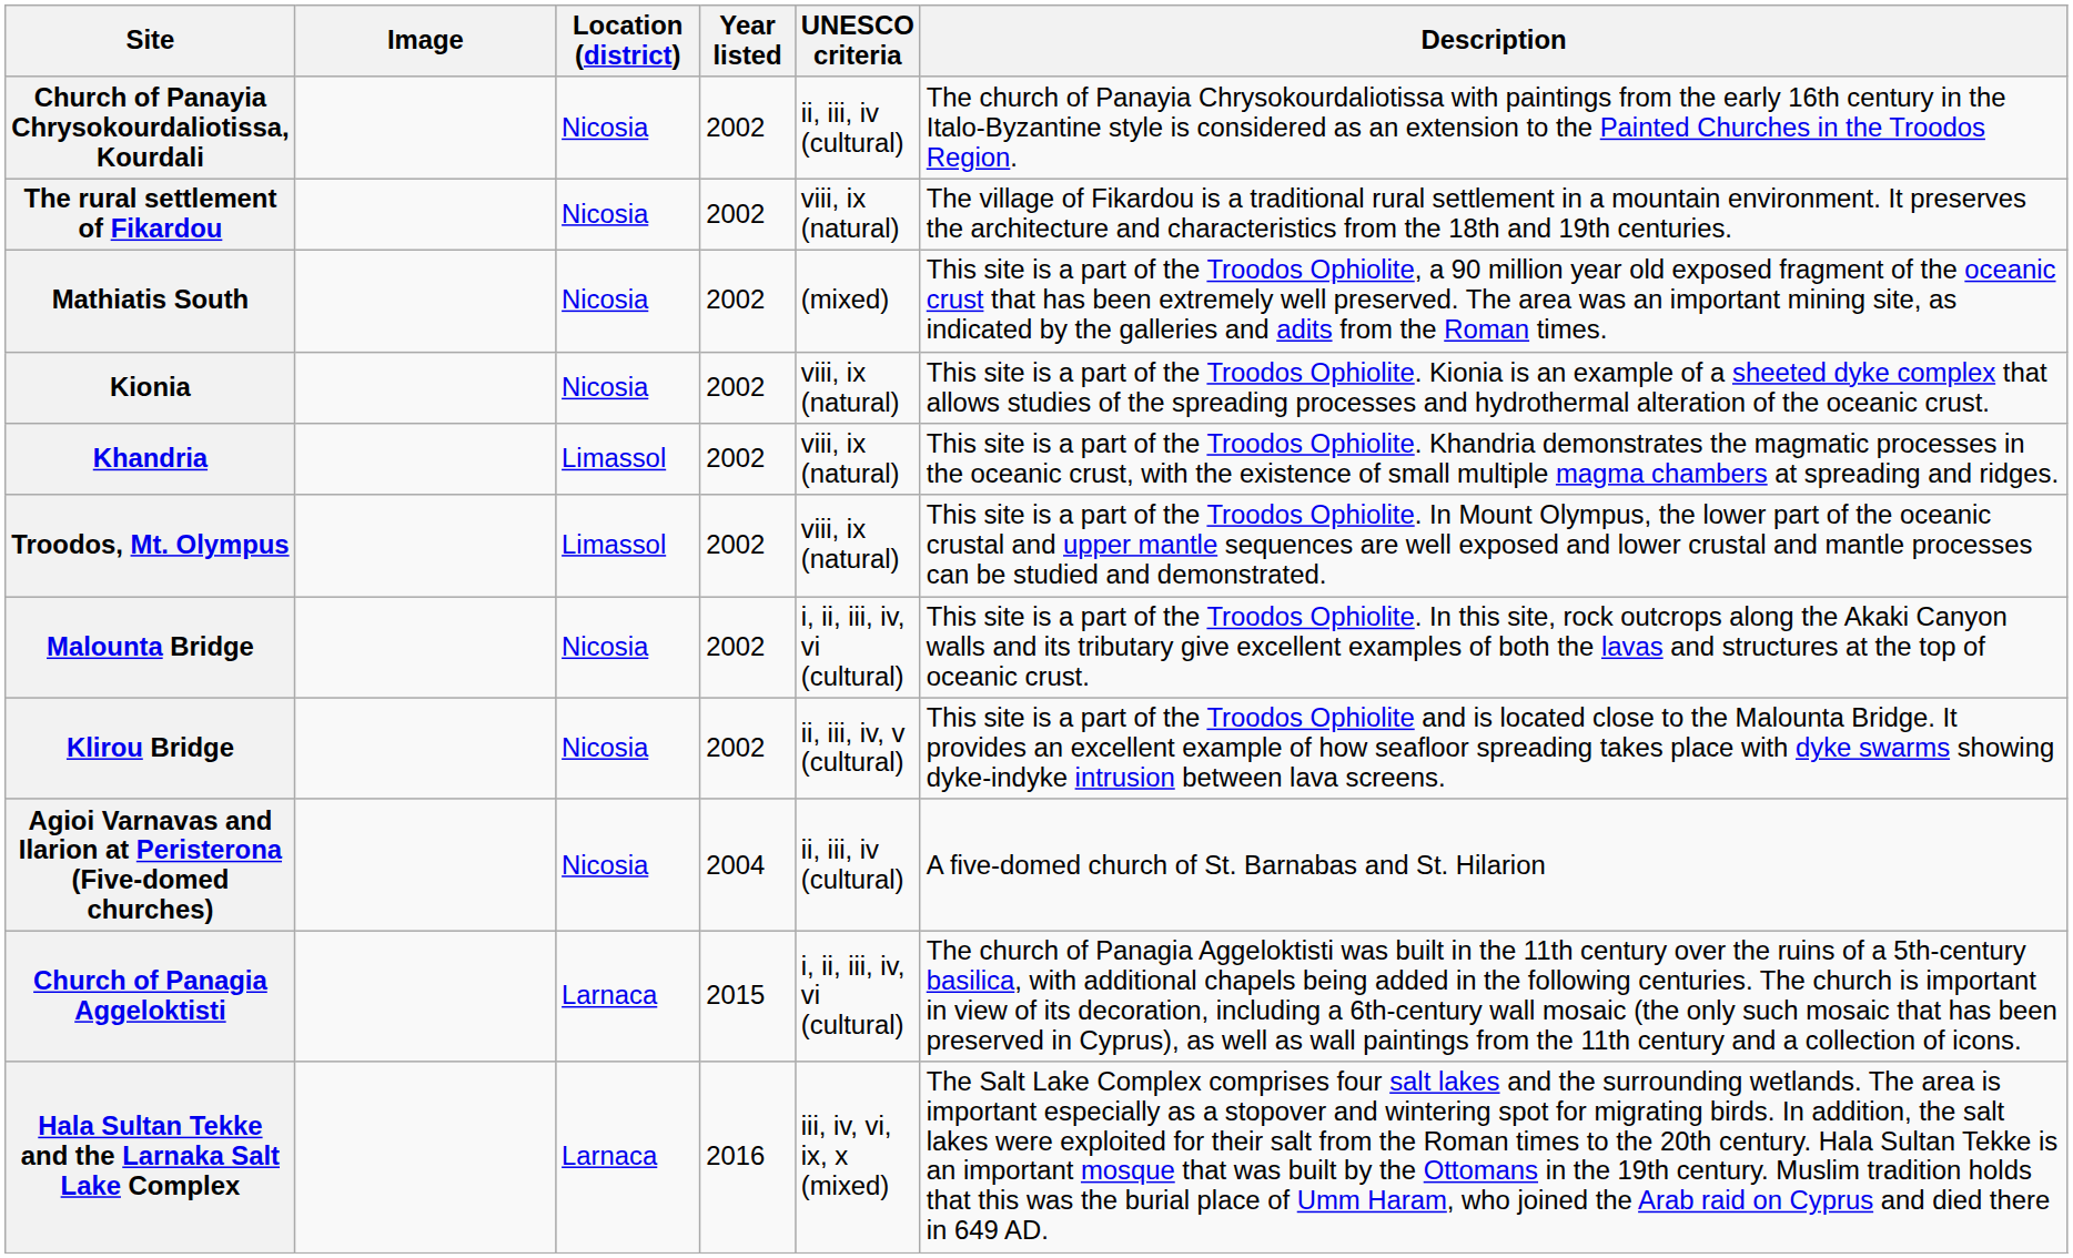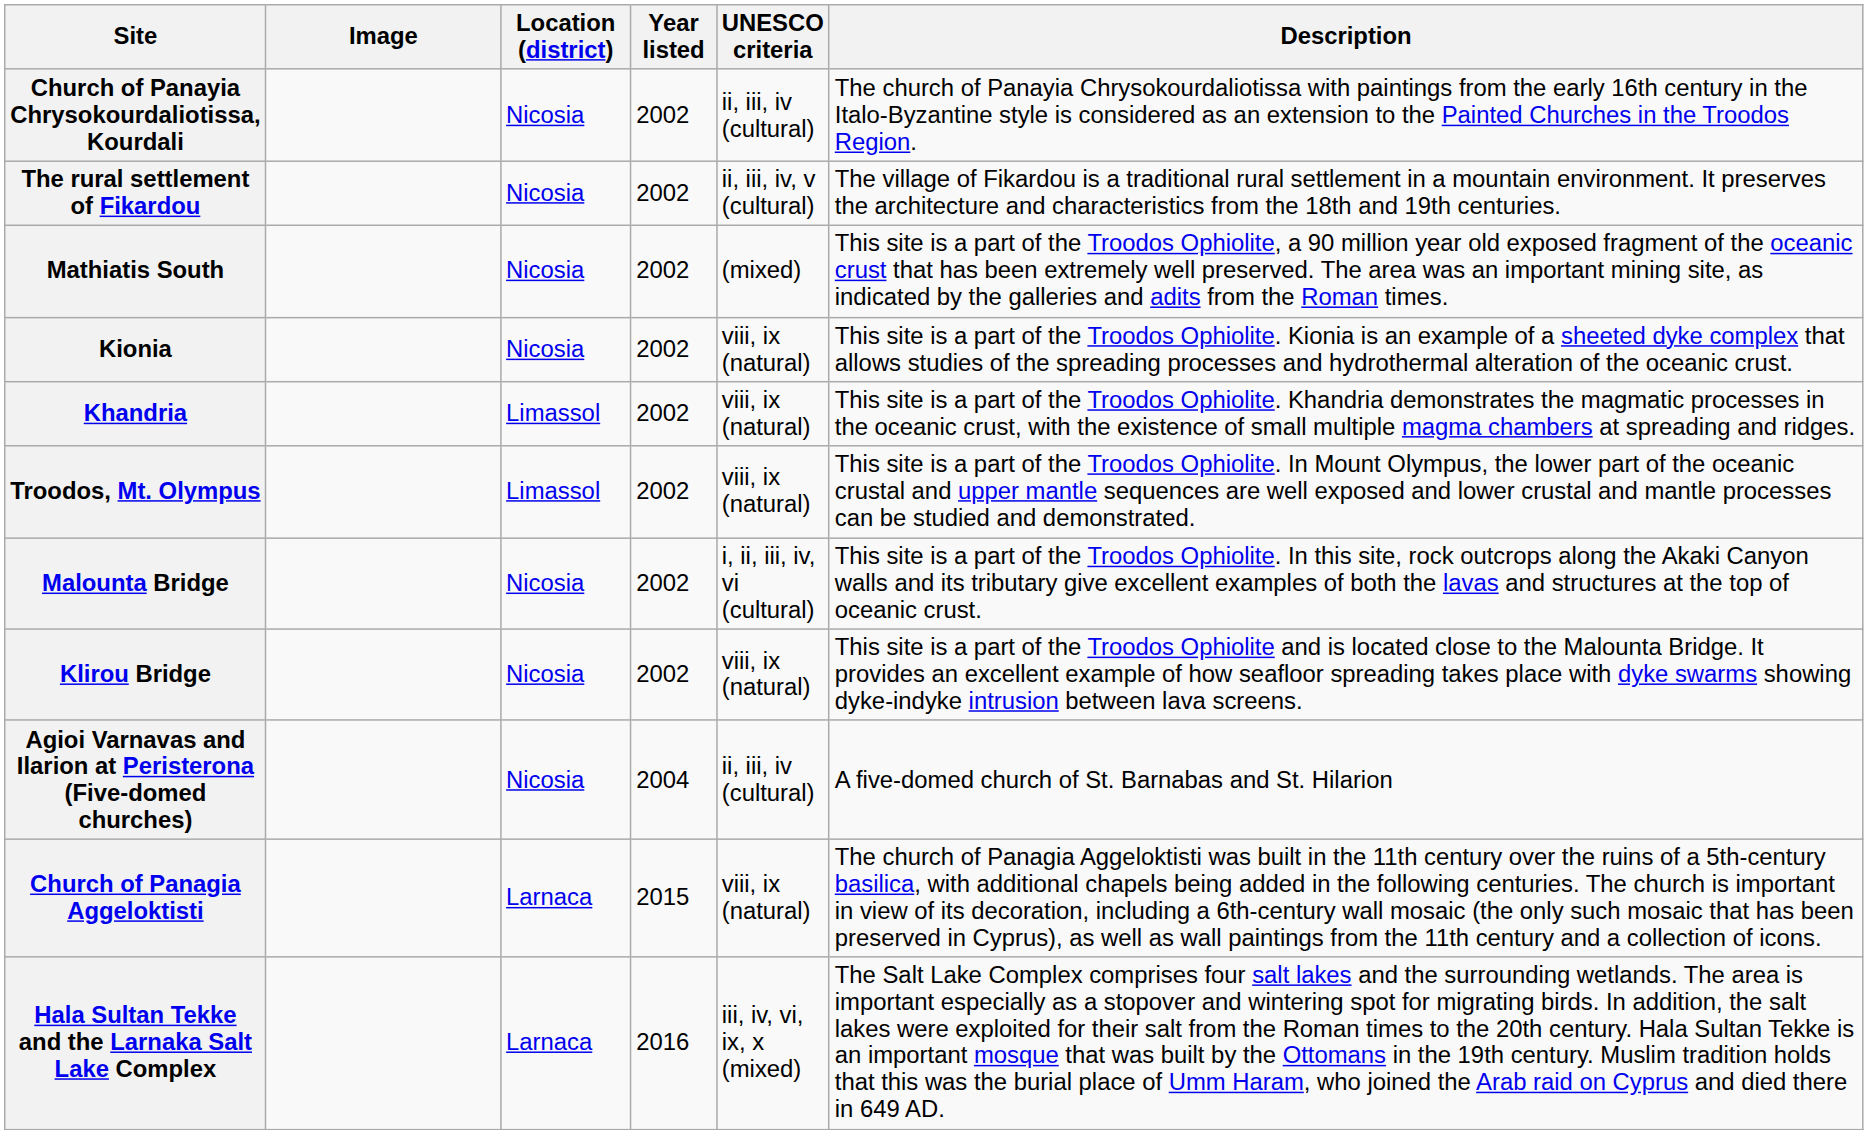The rural settlement of Fikardou | UNESCO criteria: viii, ix (natural) -> ii, iii, iv, v (cultural)
Klirou Bridge | UNESCO criteria: ii, iii, iv, v (cultural) -> viii, ix (natural)
Church of Panagia Aggeloktisti | UNESCO criteria: i, ii, iii, iv, vi (cultural) -> viii, ix (natural)
